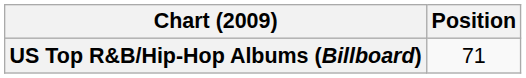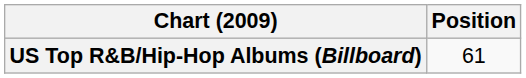US Top R&B/Hip-Hop Albums (Billboard) | Position: 71 -> 61
